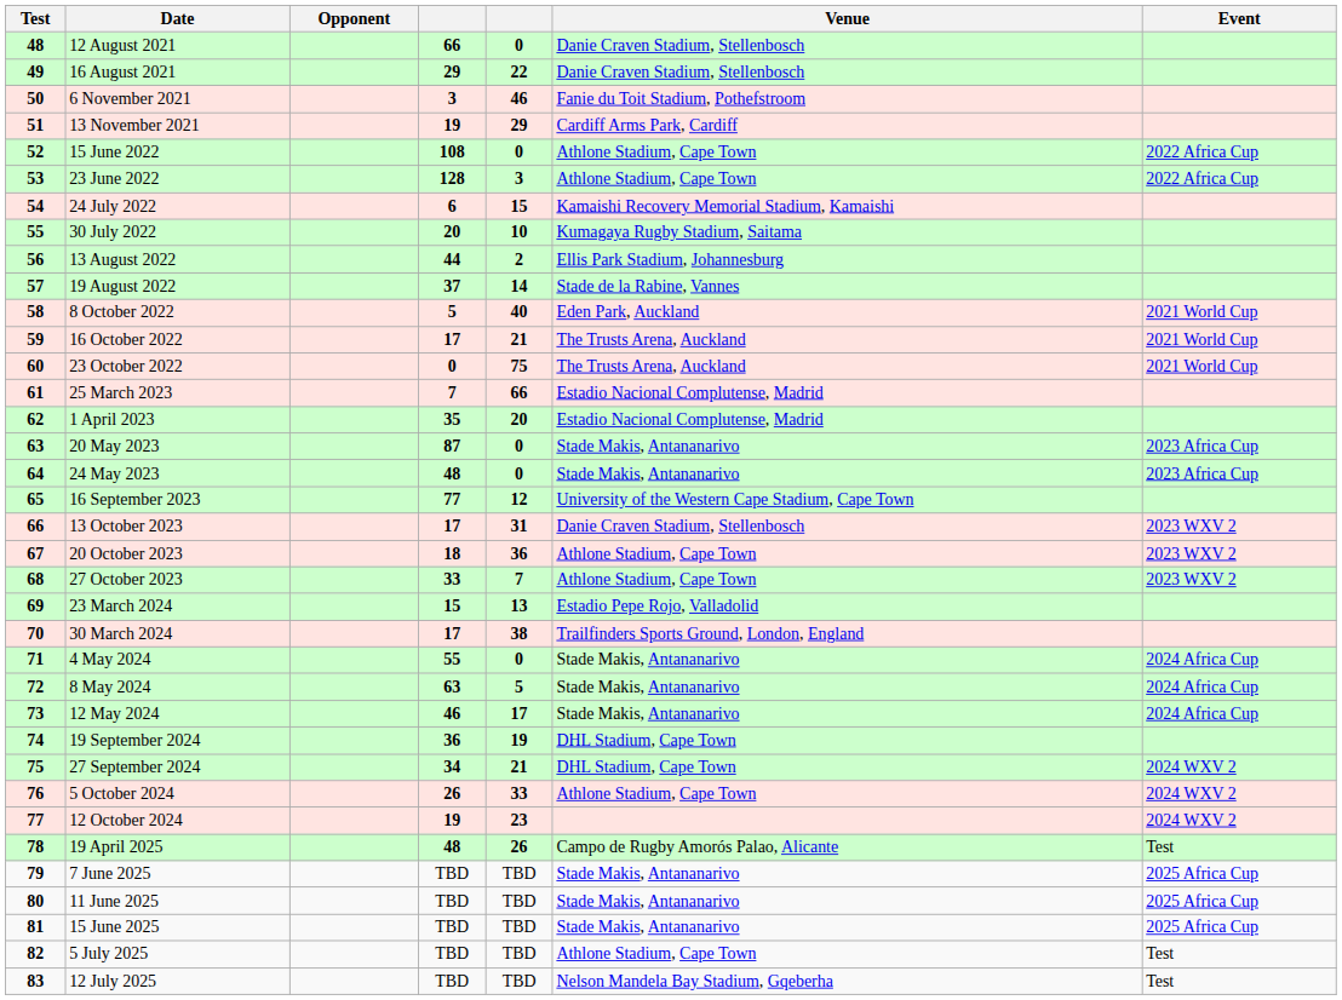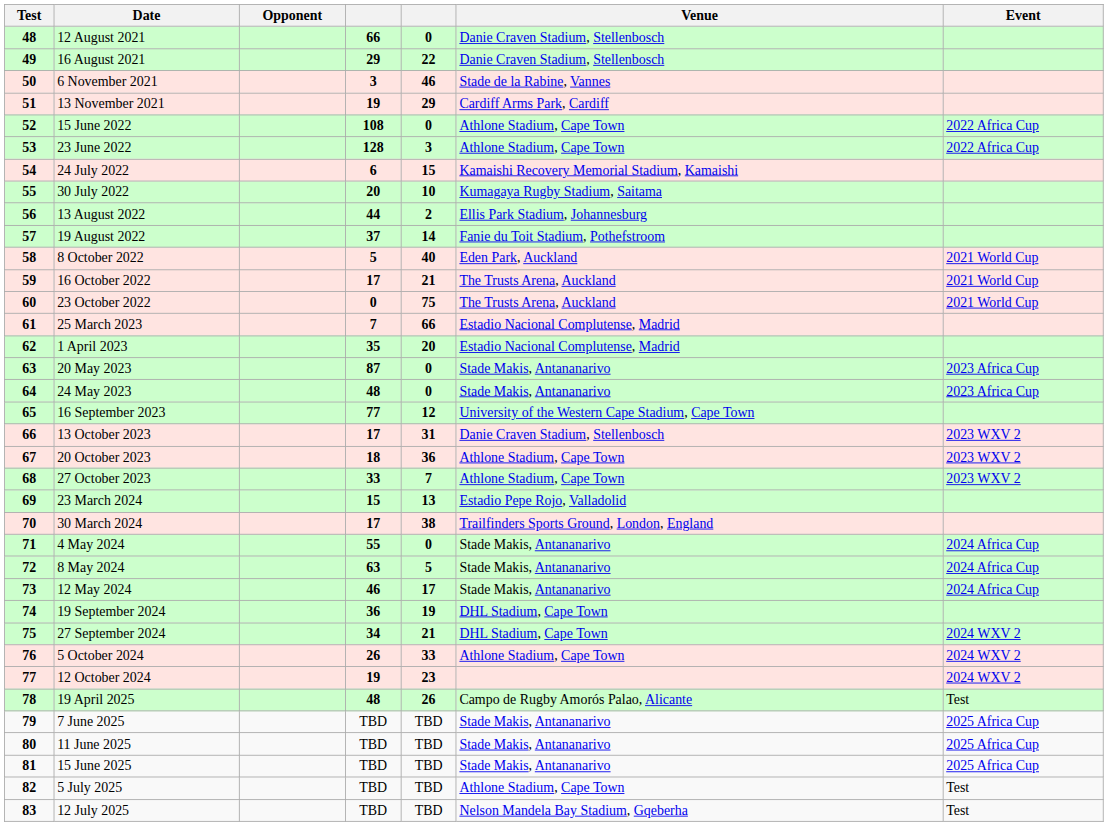6 November 2021 | Venue: Fanie du Toit Stadium, Pothefstroom -> Stade de la Rabine, Vannes
19 August 2022 | Venue: Stade de la Rabine, Vannes -> Fanie du Toit Stadium, Pothefstroom
